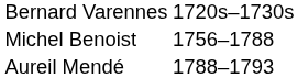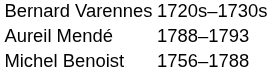rows swapped: Michel Benoist <-> Aureil Mendé
